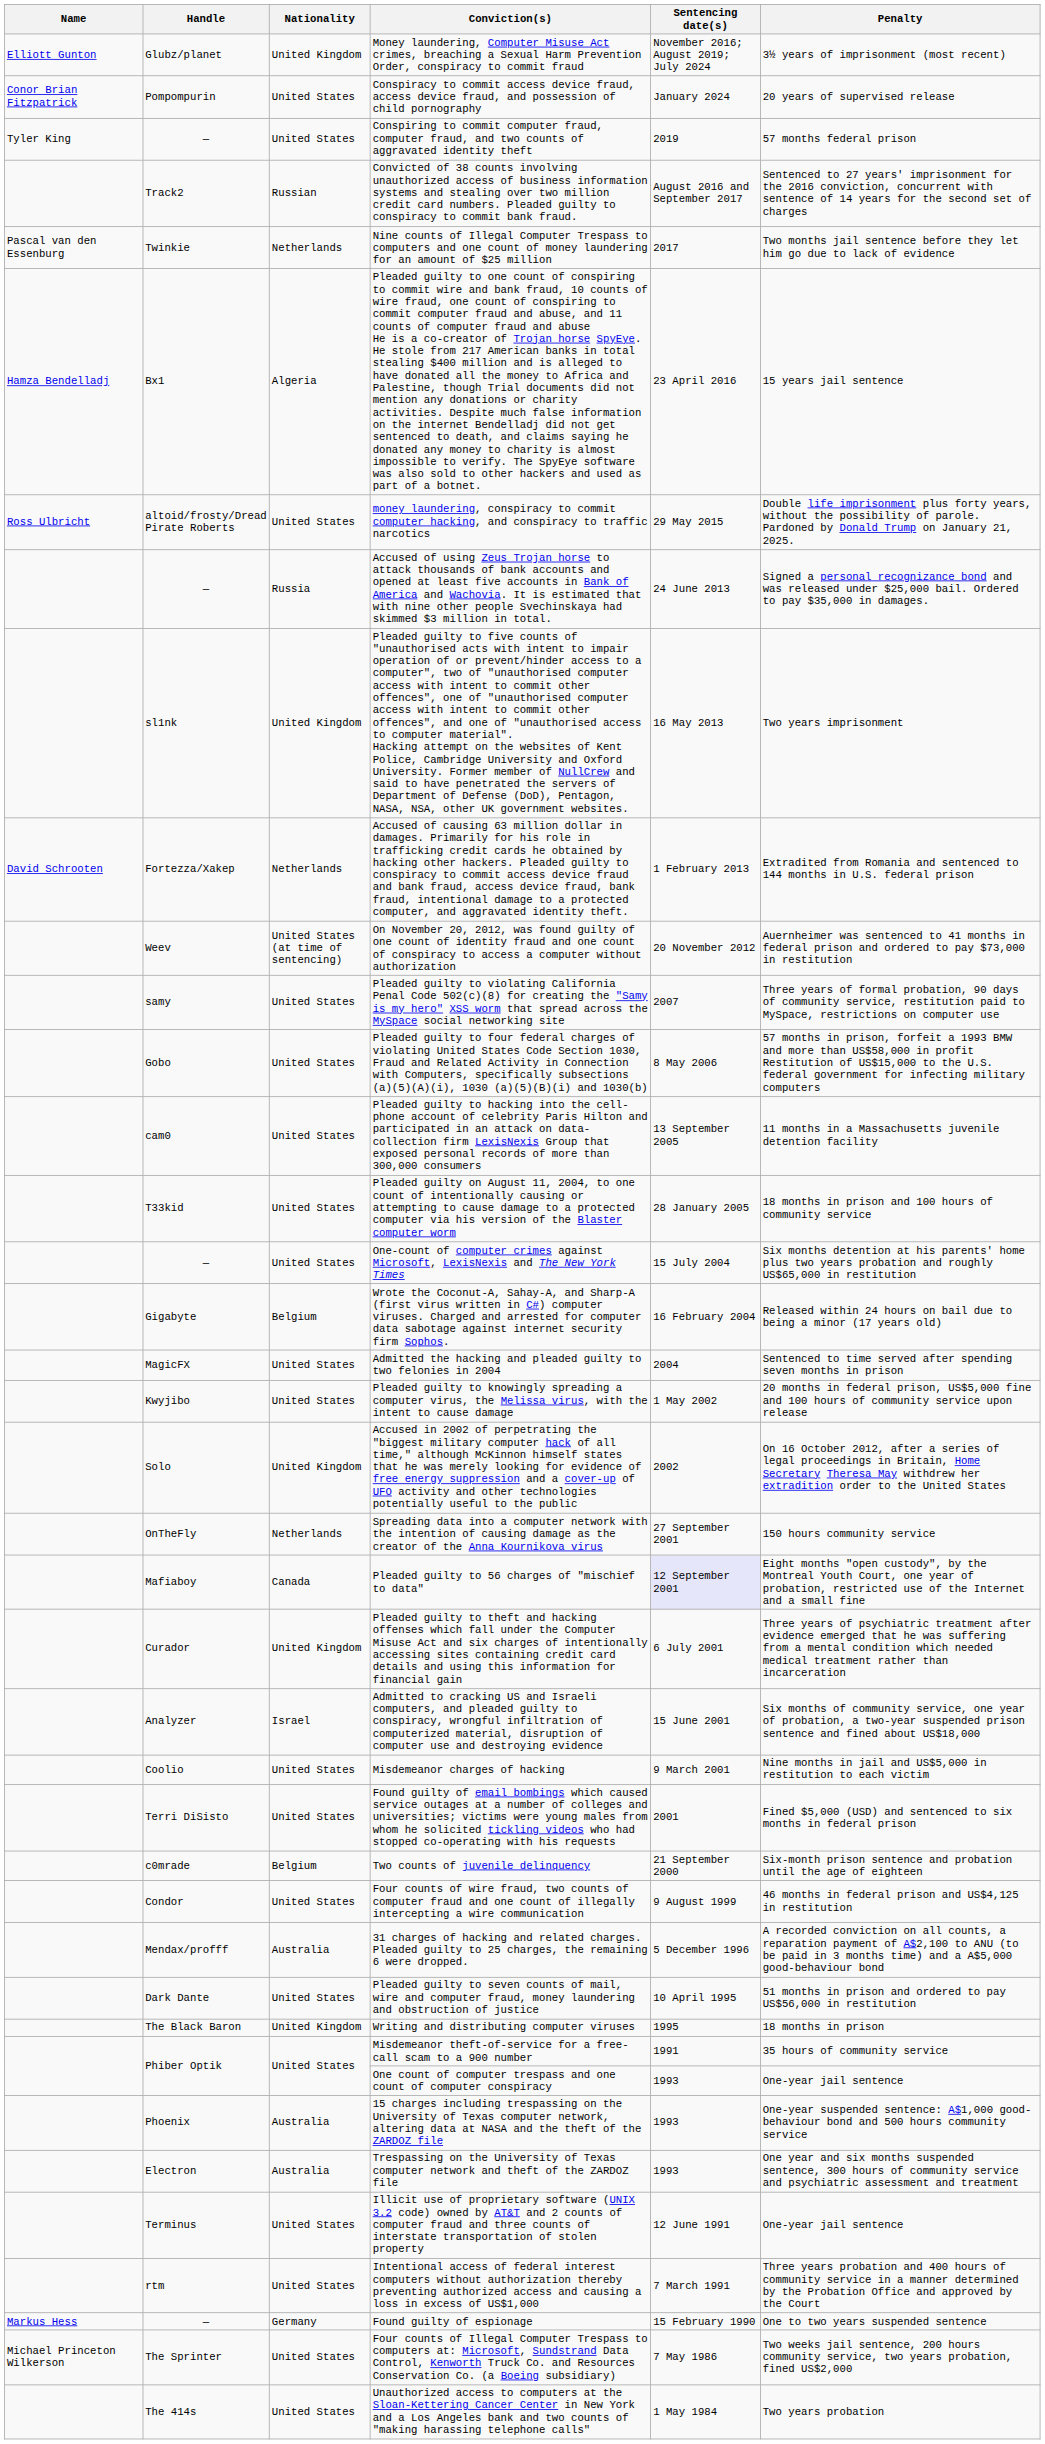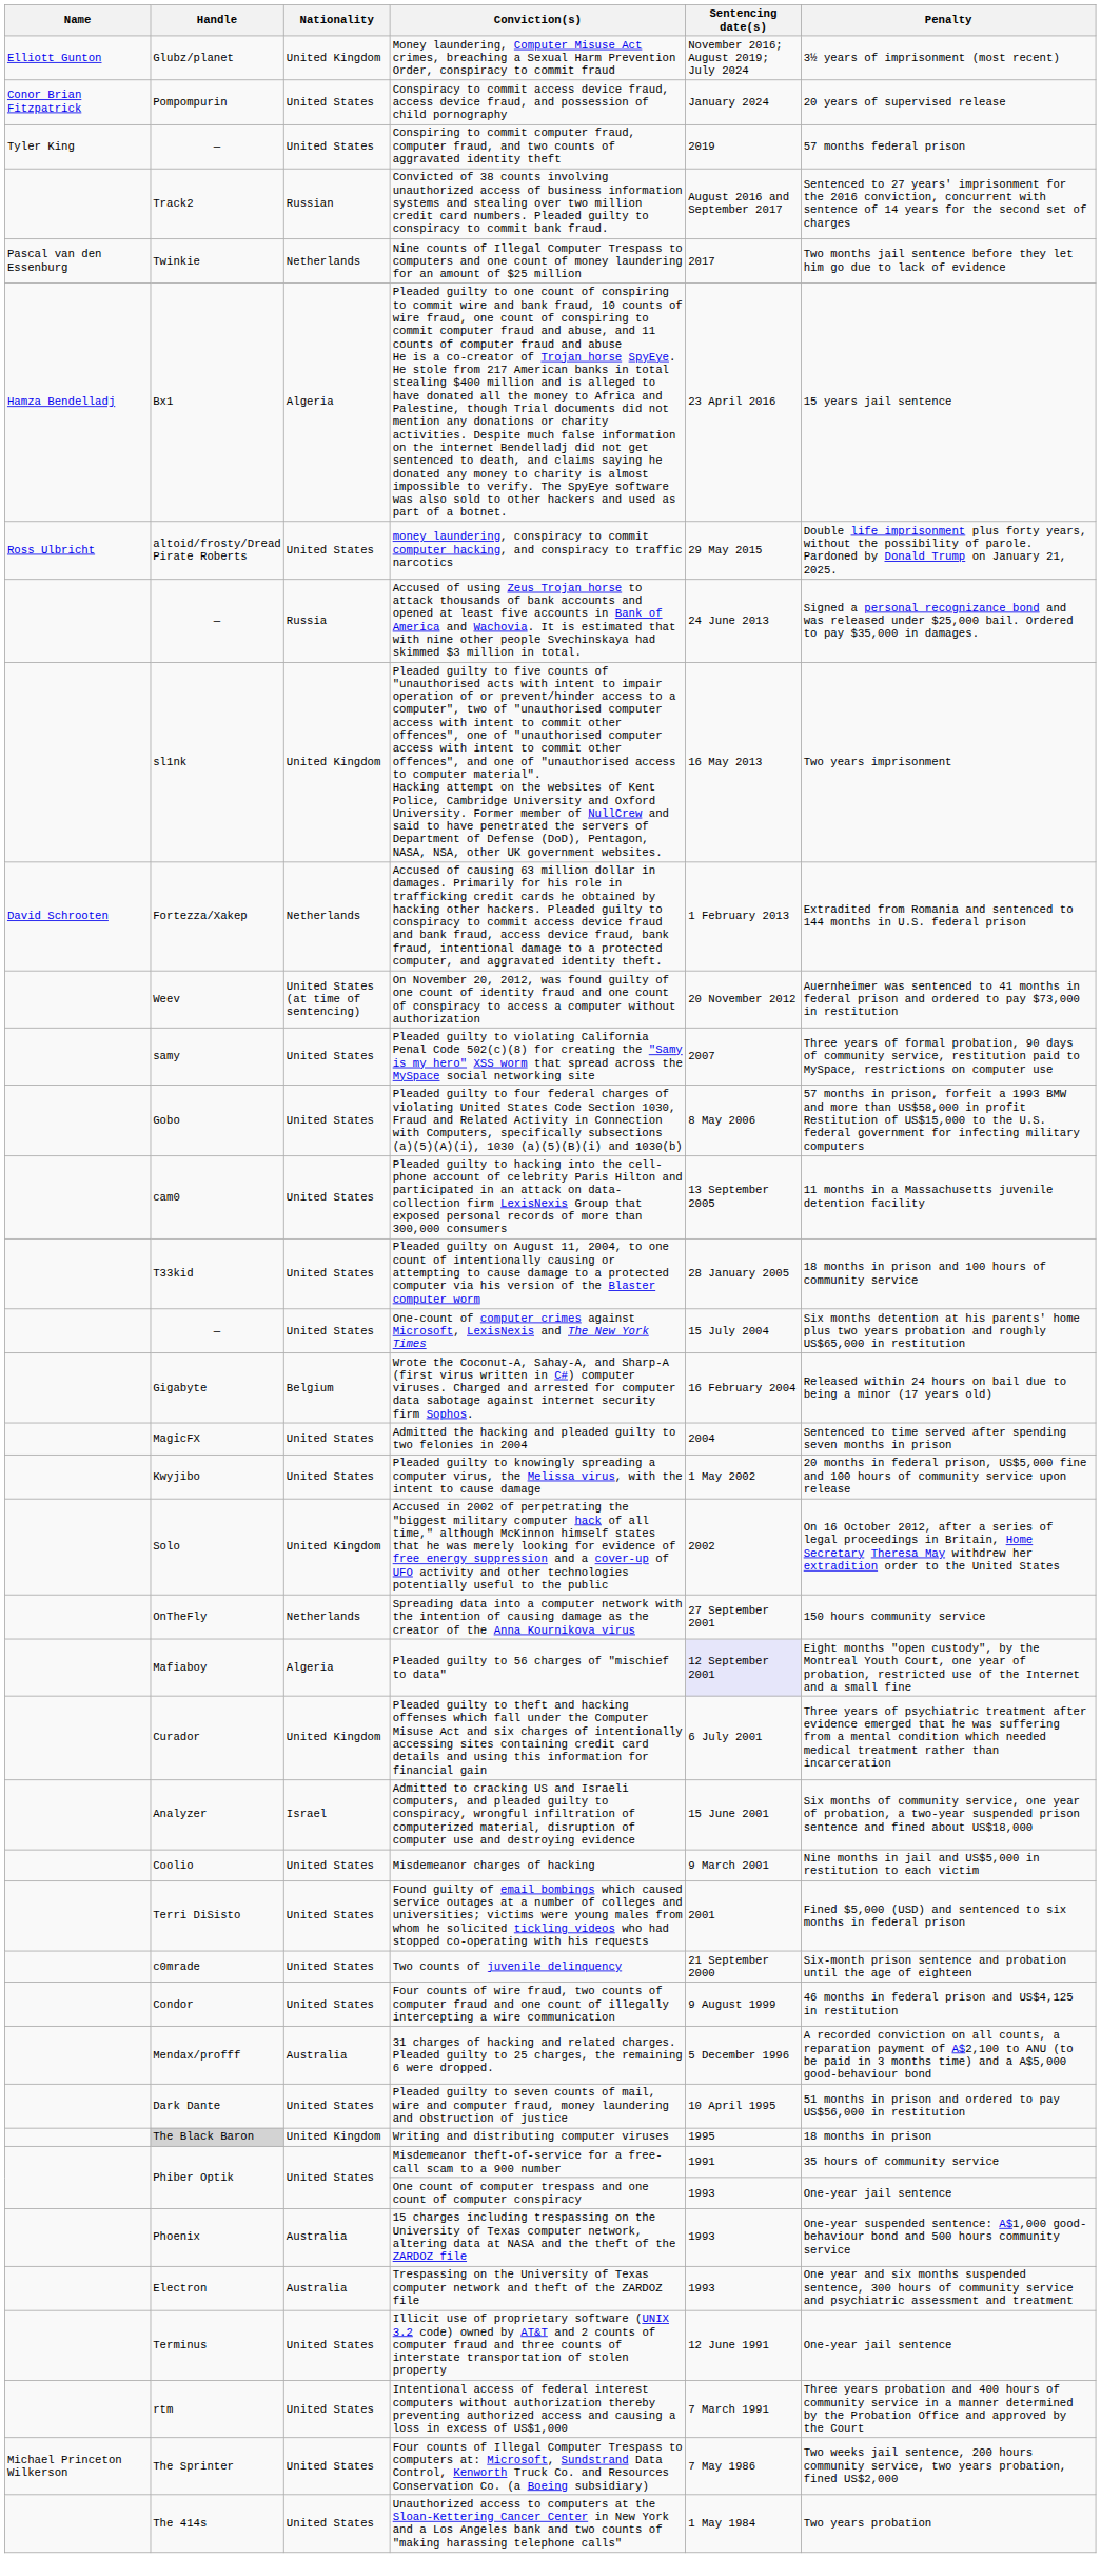Pleaded guilty to 56 charges of "mischief to data" | Nationality: Canada -> Algeria
Two counts of juvenile delinquency | Nationality: Belgium -> United States
Writing and distributing computer viruses | Handle: no background -> lightgrey background
- row: Markus Hess | — | Germany | Found guilty of espionage | 15 February 1990 | One to two years suspended sentence
